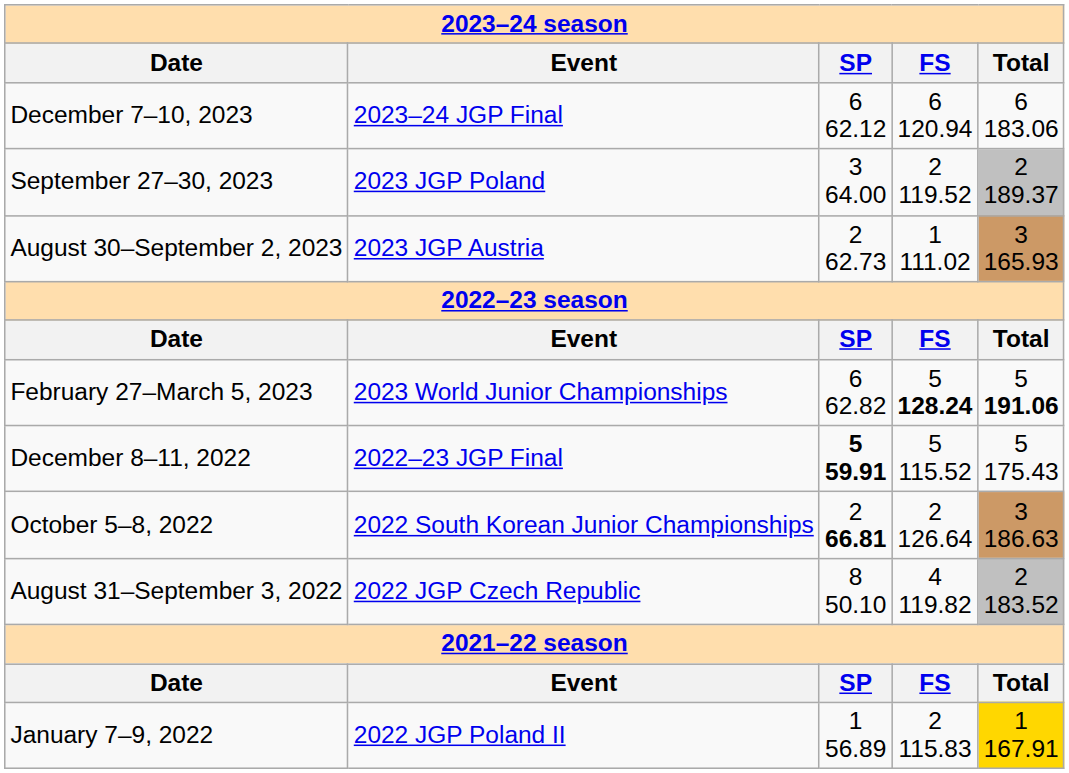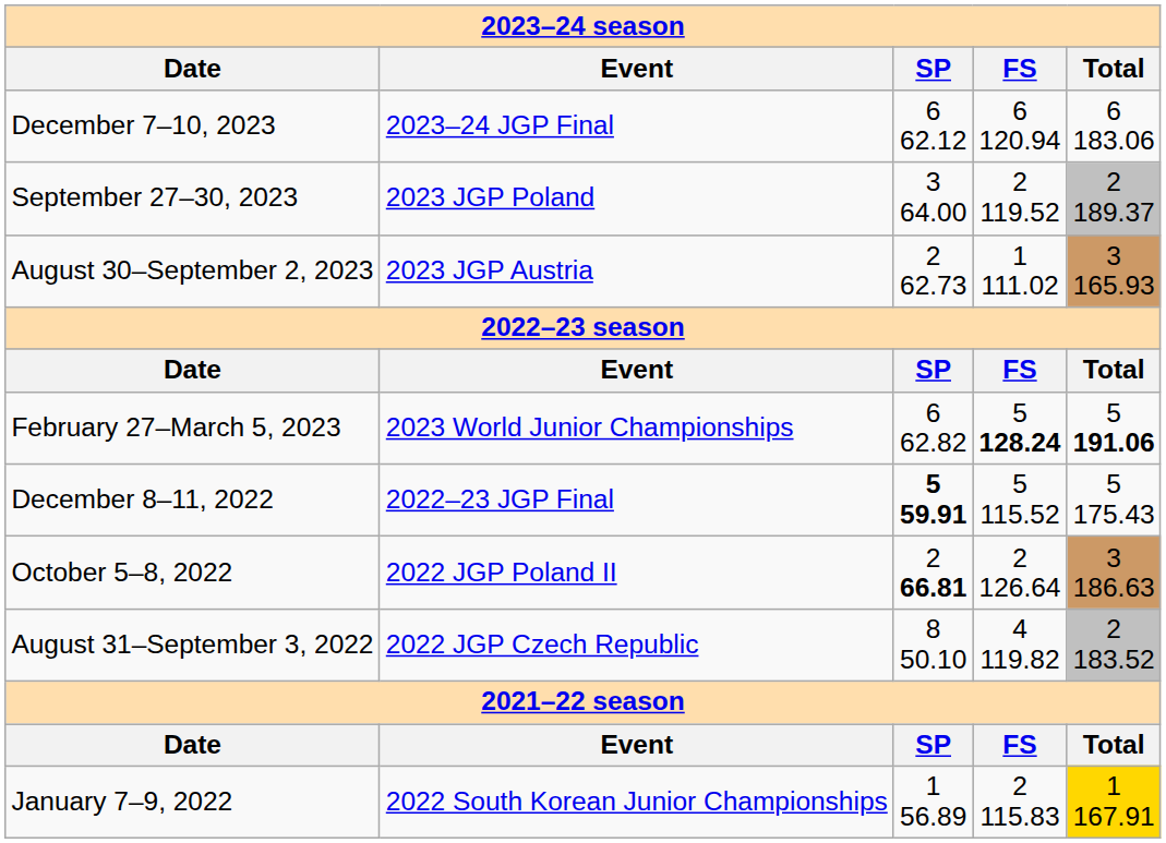October 5–8, 2022 | column 2: 2022 South Korean Junior Championships -> 2022 JGP Poland II
January 7–9, 2022 | column 2: 2022 JGP Poland II -> 2022 South Korean Junior Championships
